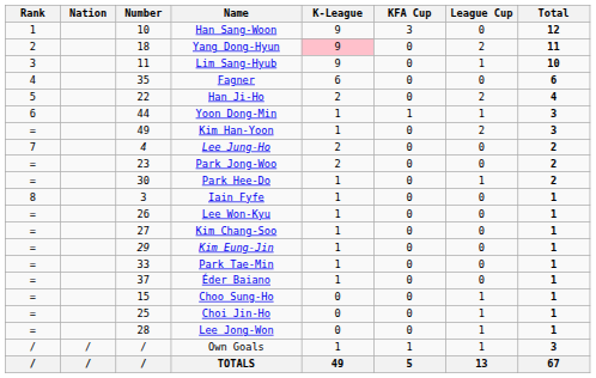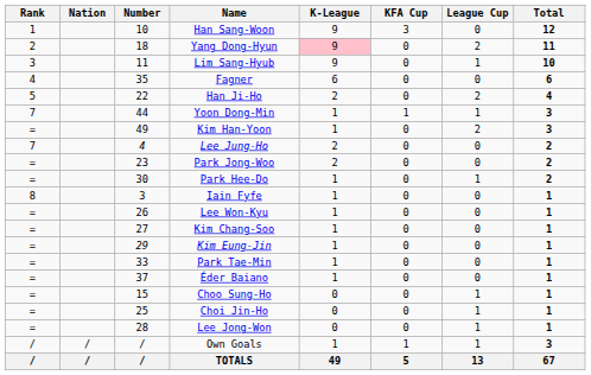Yoon Dong-Min | Rank: 6 -> 7
